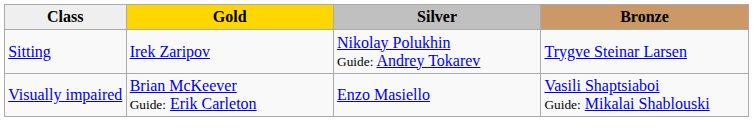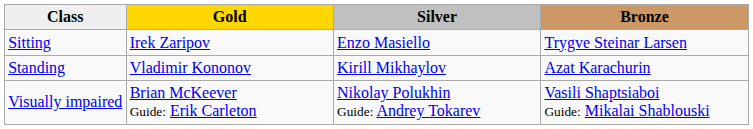Sitting | Silver: Nikolay Polukhin Guide: Andrey Tokarev -> Enzo Masiello
+ row: Standing | Vladimir Kononov | Kirill Mikhaylov | Azat Karachurin
Visually impaired | Silver: Enzo Masiello -> Nikolay Polukhin Guide: Andrey Tokarev
